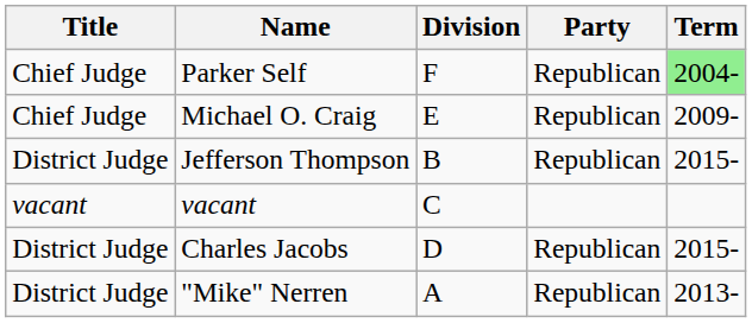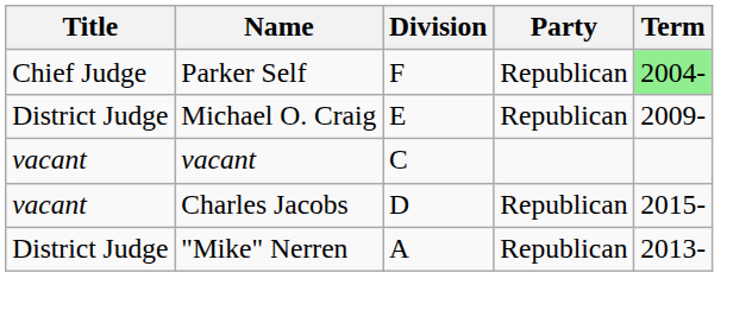Michael O. Craig | Title: Chief Judge -> District Judge
- row: District Judge | Jefferson Thompson | B | Republican | 2015-
Charles Jacobs | Title: District Judge -> vacant
